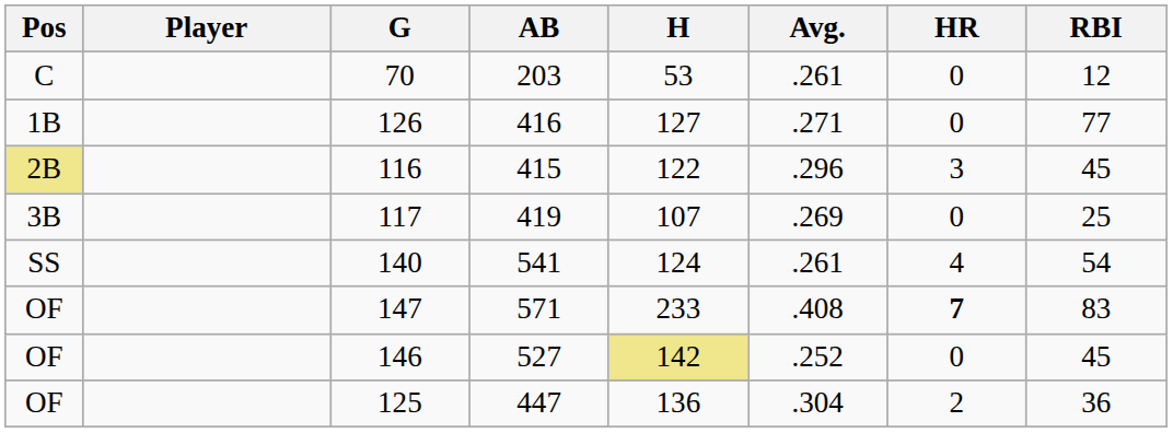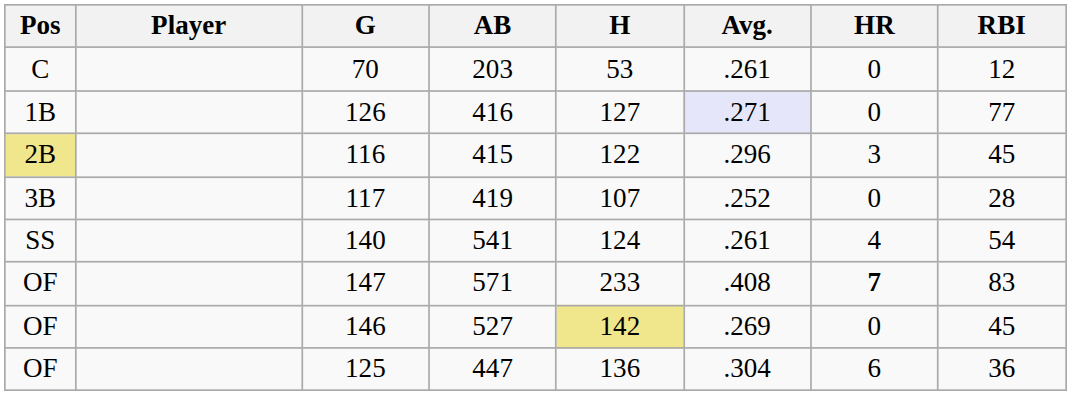126 | Avg.: no background -> lavender background
117 | Avg.: .269 -> .252
117 | RBI: 25 -> 28
146 | Avg.: .252 -> .269
125 | HR: 2 -> 6
